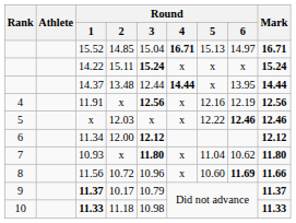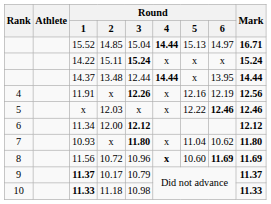15.52 | Round / 4: 16.71 -> 14.44
11.91 | Round / 3: 12.56 -> 12.26
11.56 | Round / 4: normal -> bold
11.56 | Mark: 11.66 -> 11.69
